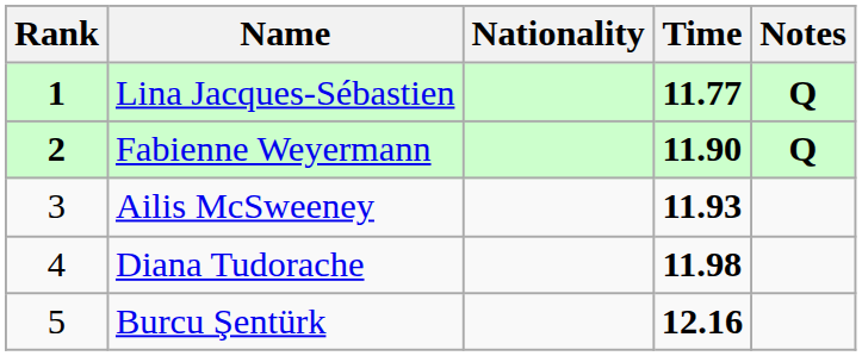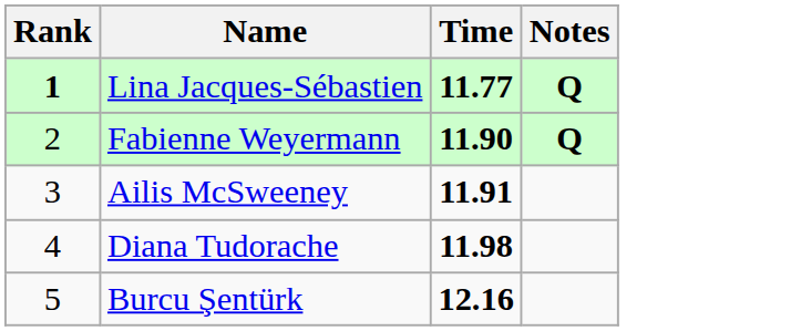- column: Nationality
Fabienne Weyermann | Rank: bold -> normal
Ailis McSweeney | Time: 11.93 -> 11.91
